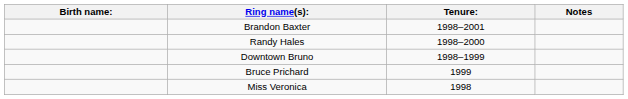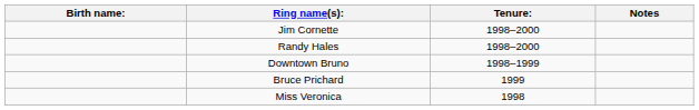- row: Brandon Baxter | 1998–2001
+ row: Jim Cornette | 1998–2000
